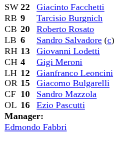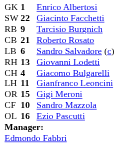+ row: GK | 1 | Enrico Albertosi
CB | column 2: 20 -> 21
CH | column 3: Gigi Meroni -> Giacomo Bulgarelli
LH | column 2: 12 -> 11
OR | column 3: Giacomo Bulgarelli -> Gigi Meroni
